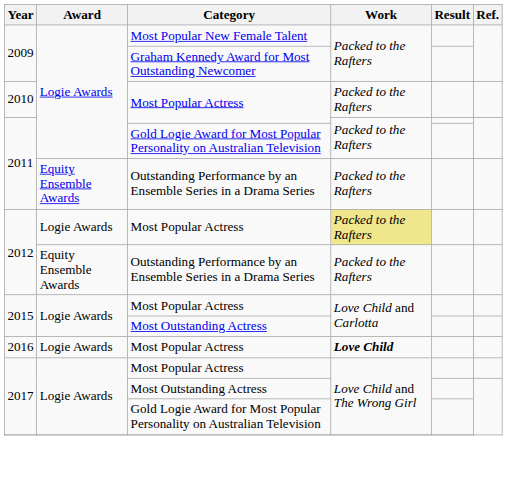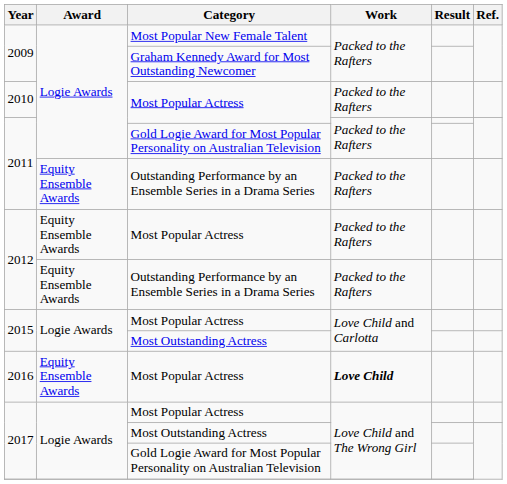2012 / Most Popular Actress | Award: Logie Awards -> Equity Ensemble Awards
2012 / Most Popular Actress | Work: khaki background -> no background
2016 | Award: Logie Awards -> Equity Ensemble Awards
